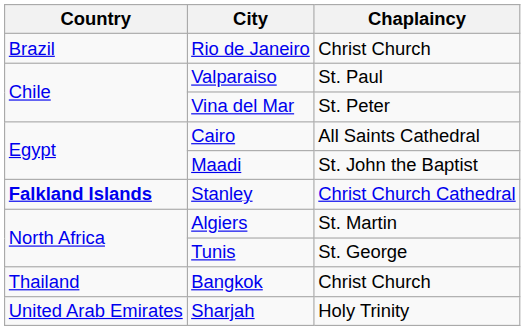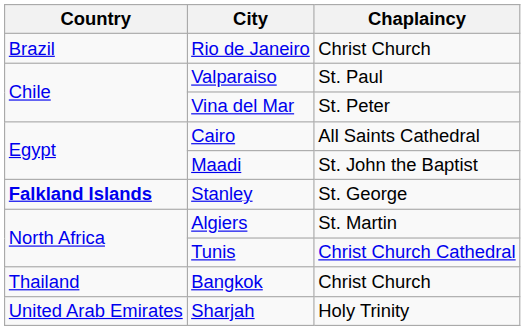Stanley | Chaplaincy: Christ Church Cathedral -> St. George
Tunis | Chaplaincy: St. George -> Christ Church Cathedral
